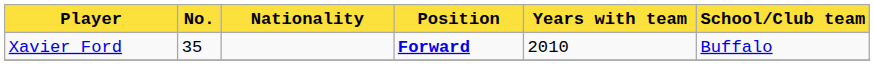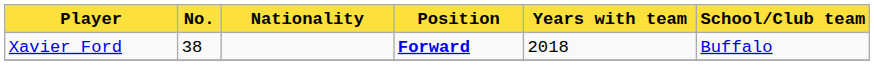Xavier Ford | No.: 35 -> 38
Xavier Ford | Years with team: 2010 -> 2018
